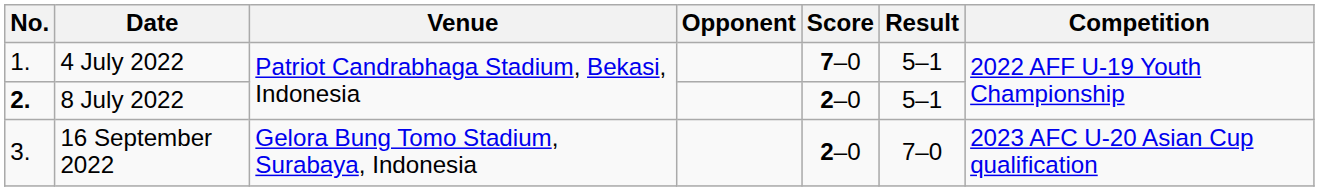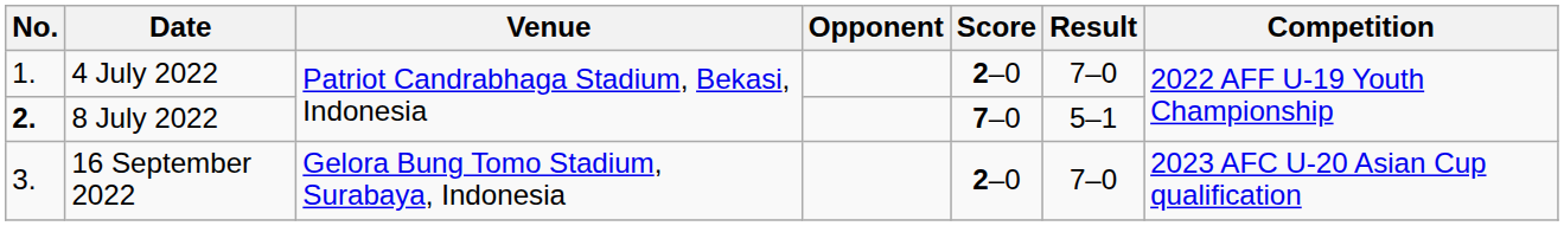4 July 2022 | Score: 7–0 -> 2–0
4 July 2022 | Result: 5–1 -> 7–0
8 July 2022 | Score: 2–0 -> 7–0
